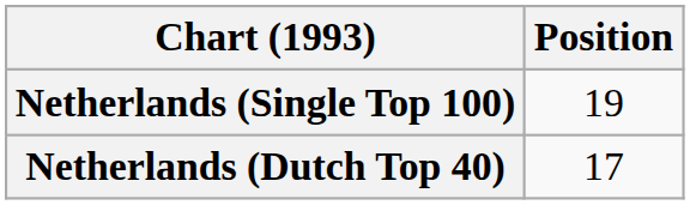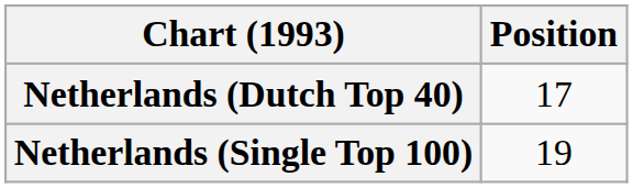rows swapped: Netherlands (Dutch Top 40) <-> Netherlands (Single Top 100)
